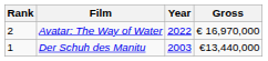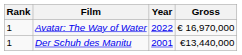Avatar: The Way of Water | Rank: 2 -> 1
Der Schuh des Manitu | Year: 2003 -> 2001
